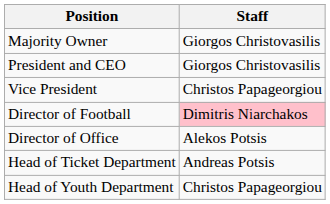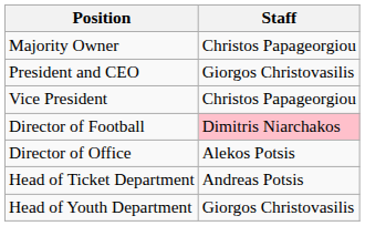Majority Owner | Staff: Giorgos Christovasilis -> Christos Papageorgiou
Head of Youth Department | Staff: Christos Papageorgiou -> Giorgos Christovasilis
